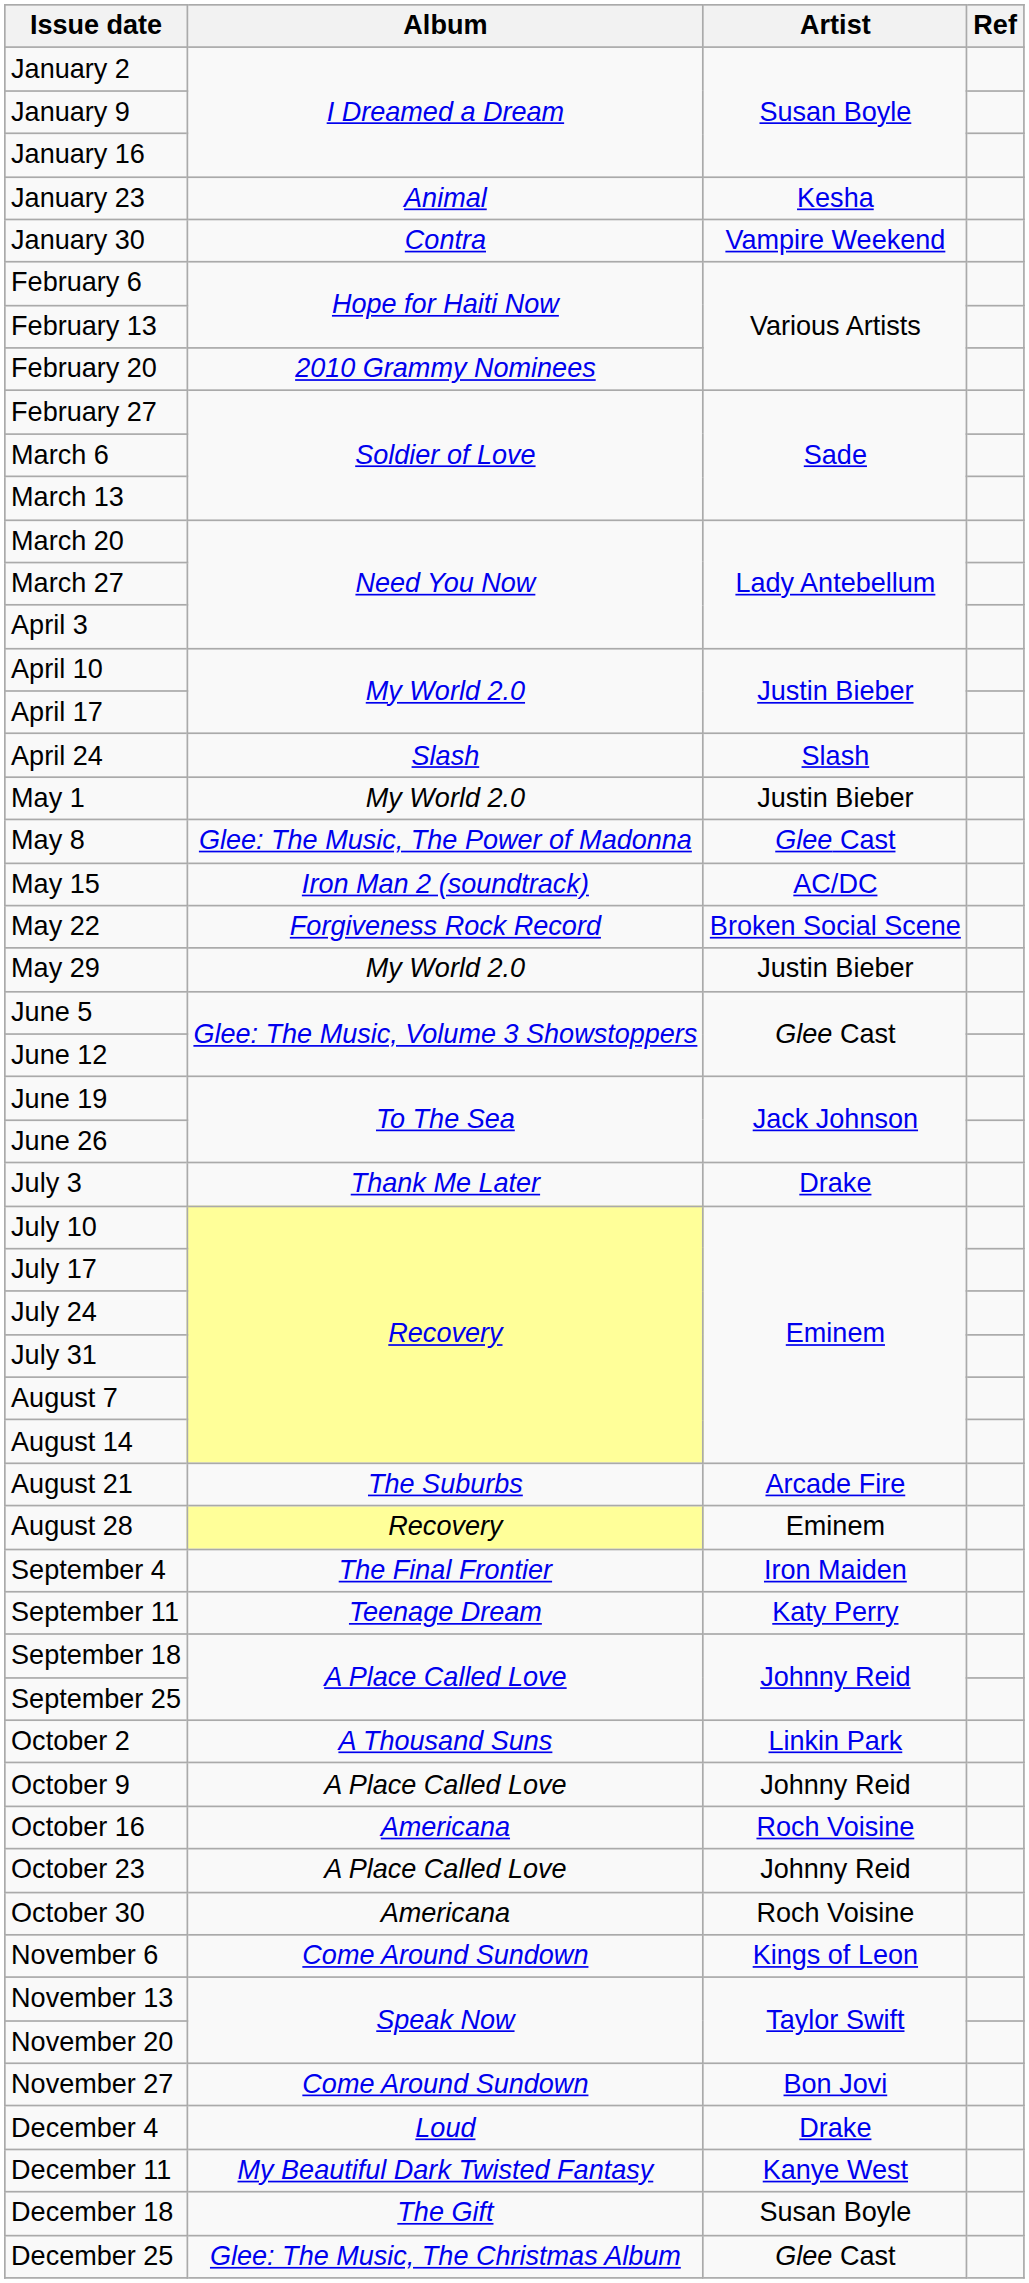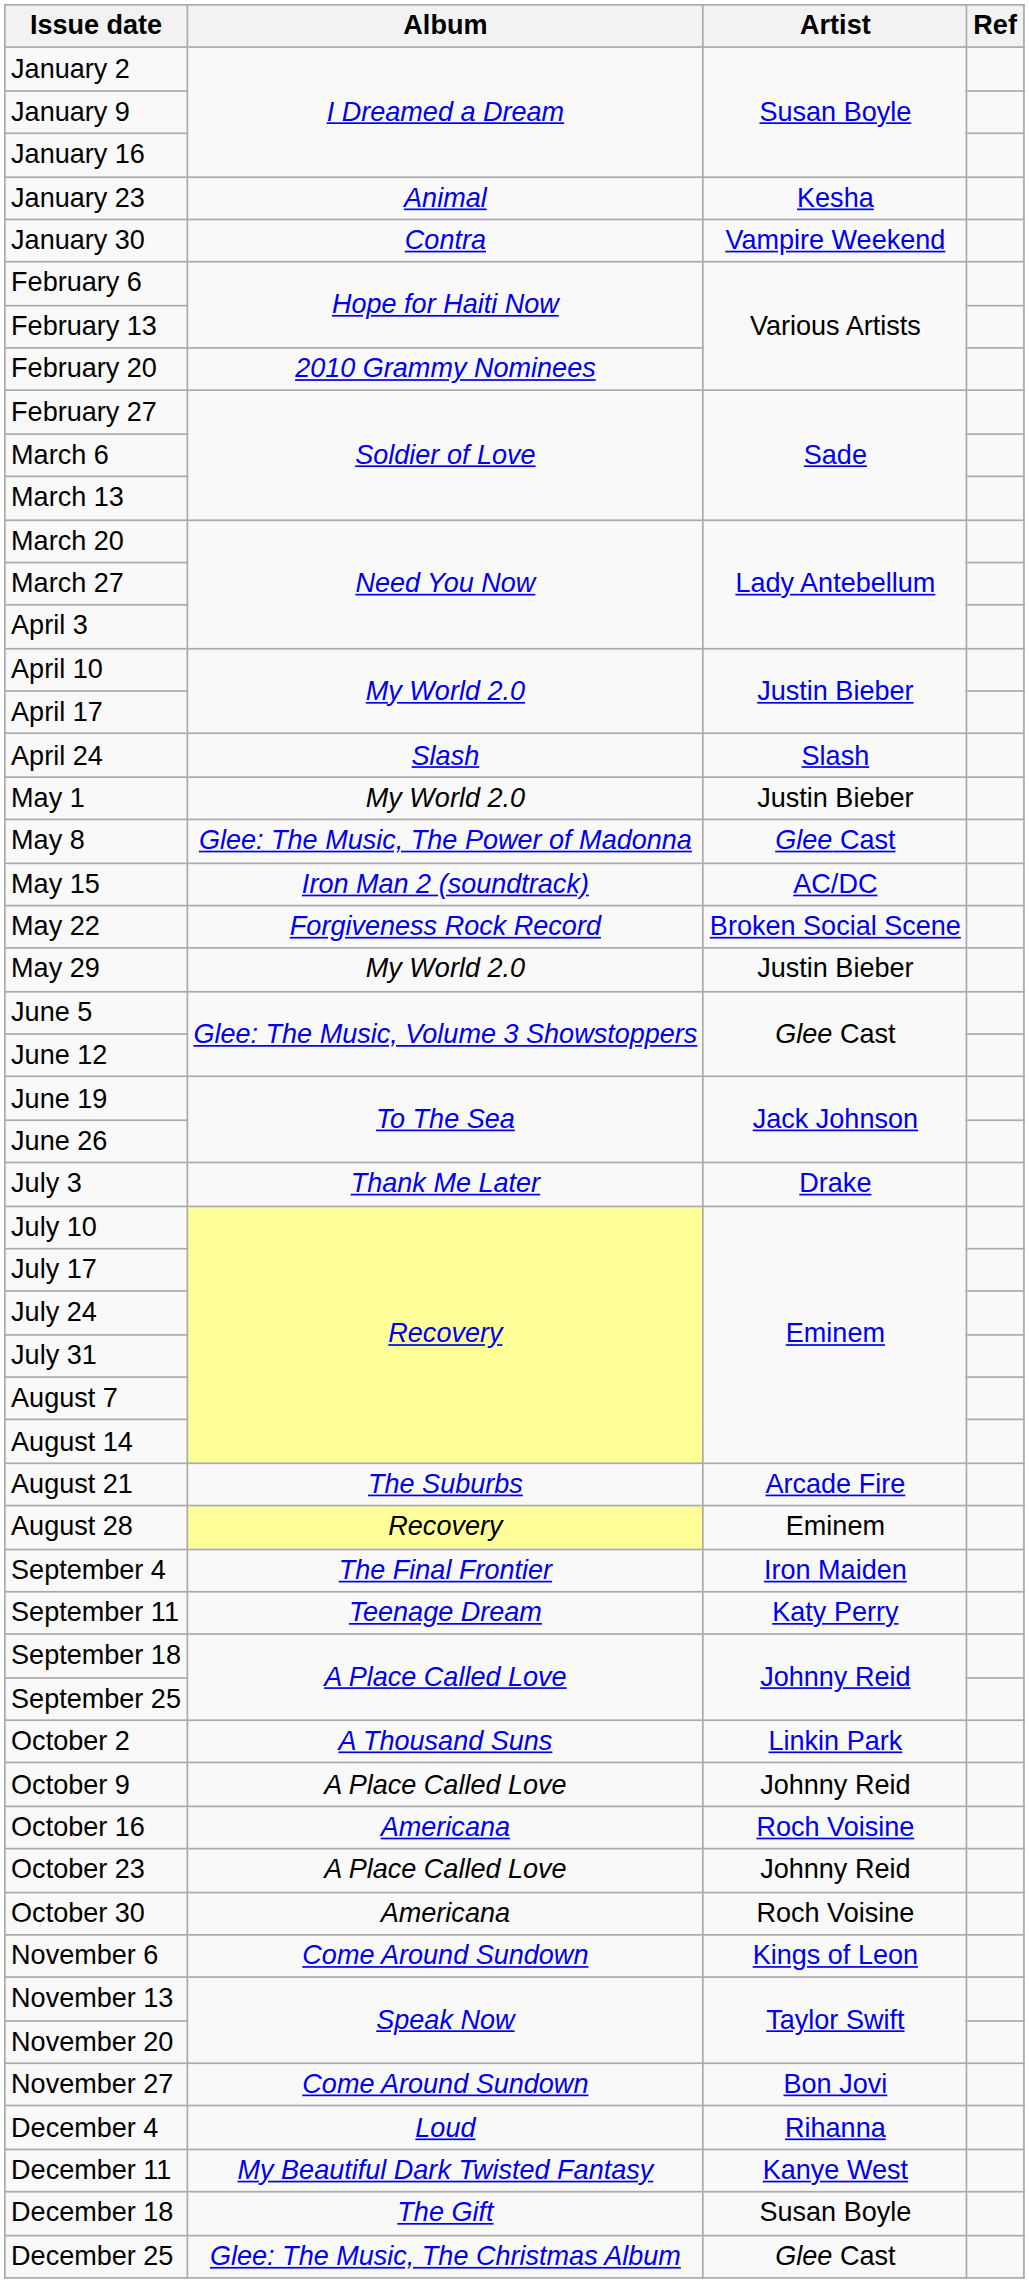December 4 | Artist: Drake -> Rihanna
